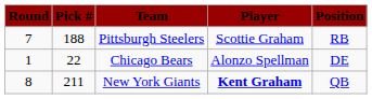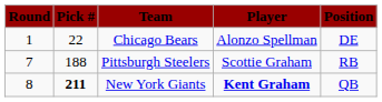rows swapped: Chicago Bears <-> Pittsburgh Steelers
New York Giants | Pick #: normal -> bold
